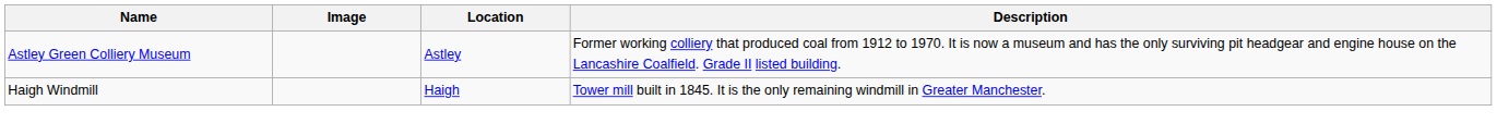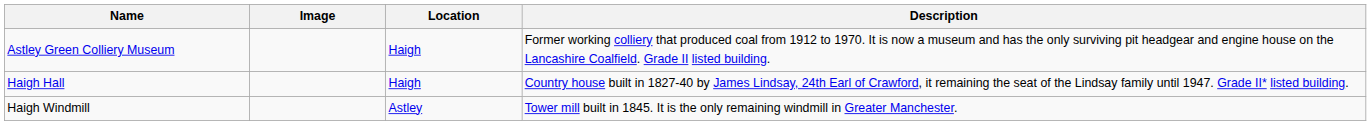Astley Green Colliery Museum | Location: Astley -> Haigh
+ row: Haigh Hall | Haigh | Country house built in 1827-40 by James Lindsay, 24th Earl of Crawford, it remaining the seat of the Lindsay family until 1947. Grade II* listed building.
Haigh Windmill | Location: Haigh -> Astley
